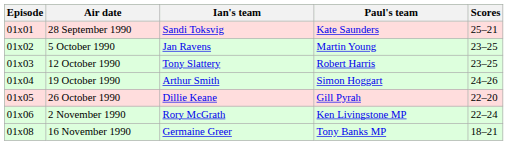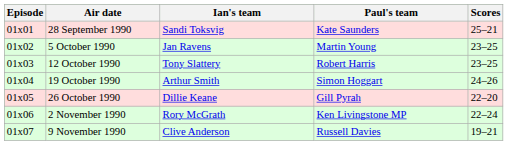+ row: 01x07 | 9 November 1990 | Clive Anderson | Russell Davies | 19–21
- row: 01x08 | 16 November 1990 | Germaine Greer | Tony Banks MP | 18–21
